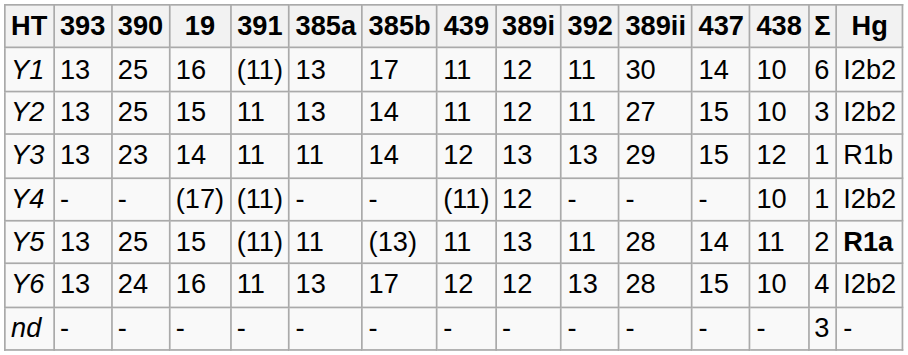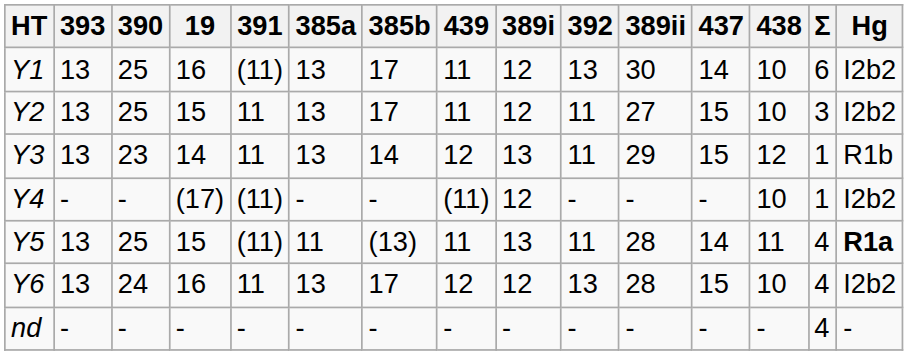Y1 | 392: 11 -> 13
Y2 | 385b: 14 -> 17
Y3 | 385a: 11 -> 13
Y3 | 392: 13 -> 11
Y5 | Σ: 2 -> 4
nd | Σ: 3 -> 4
